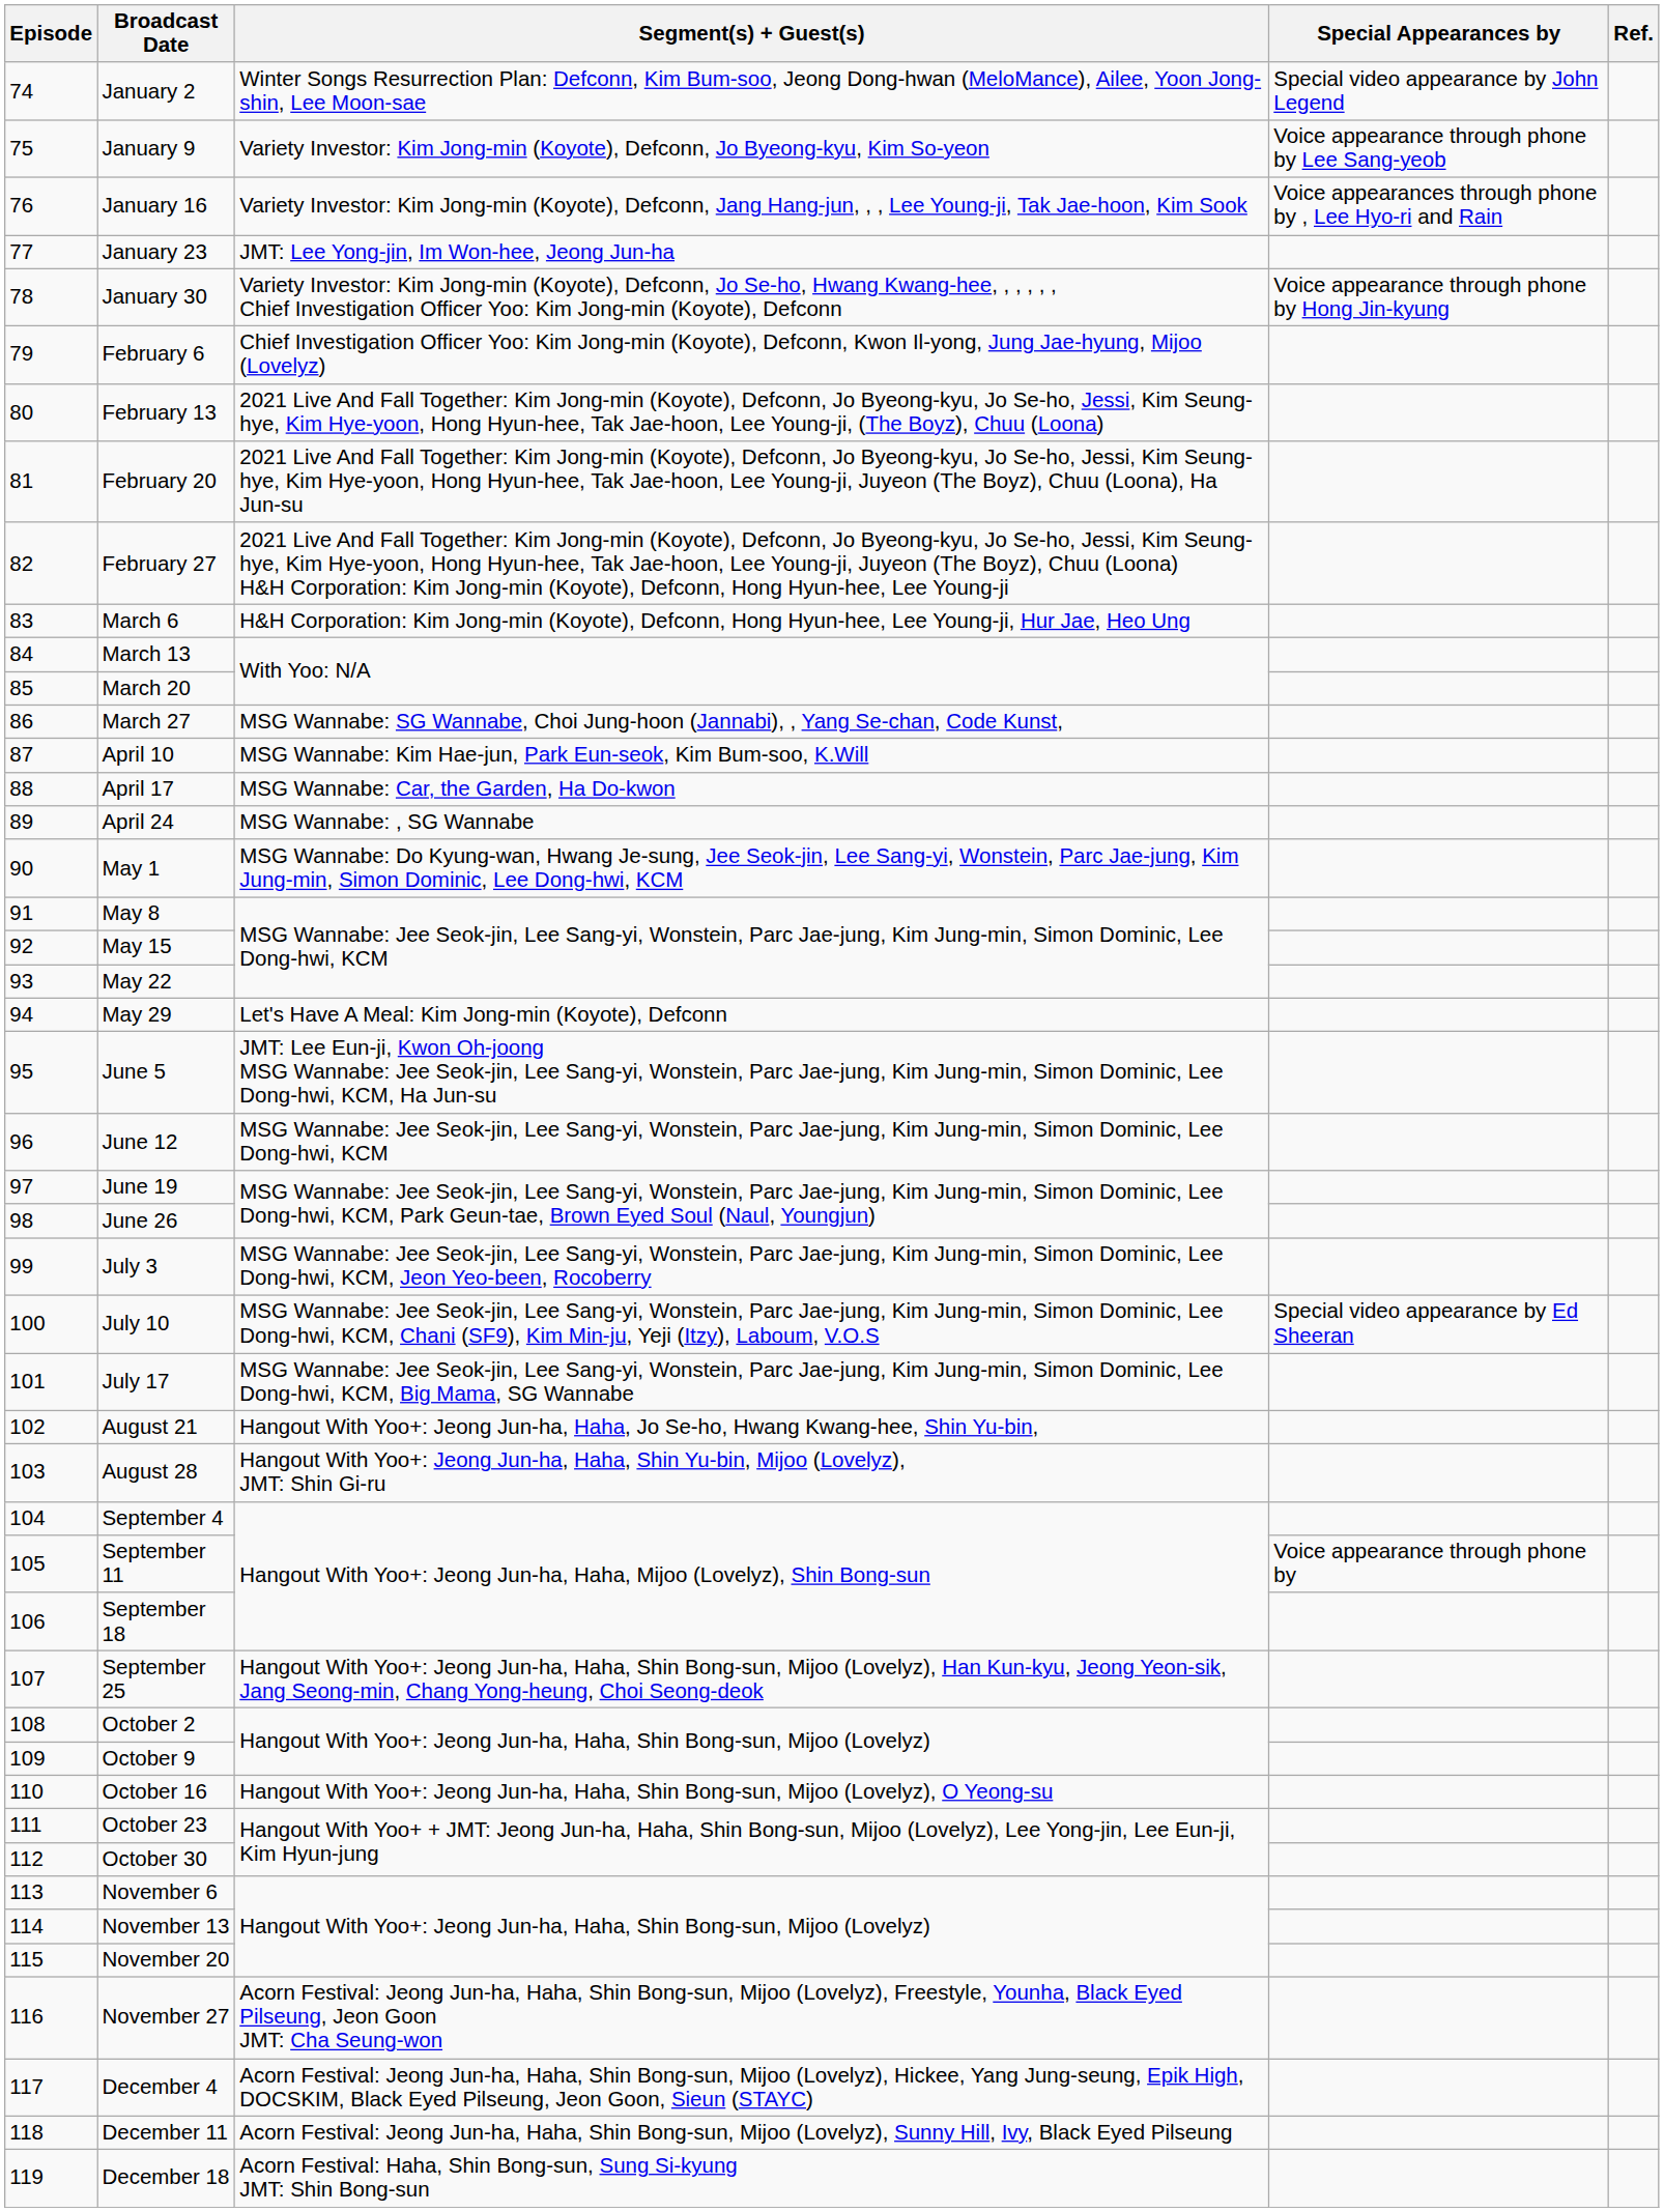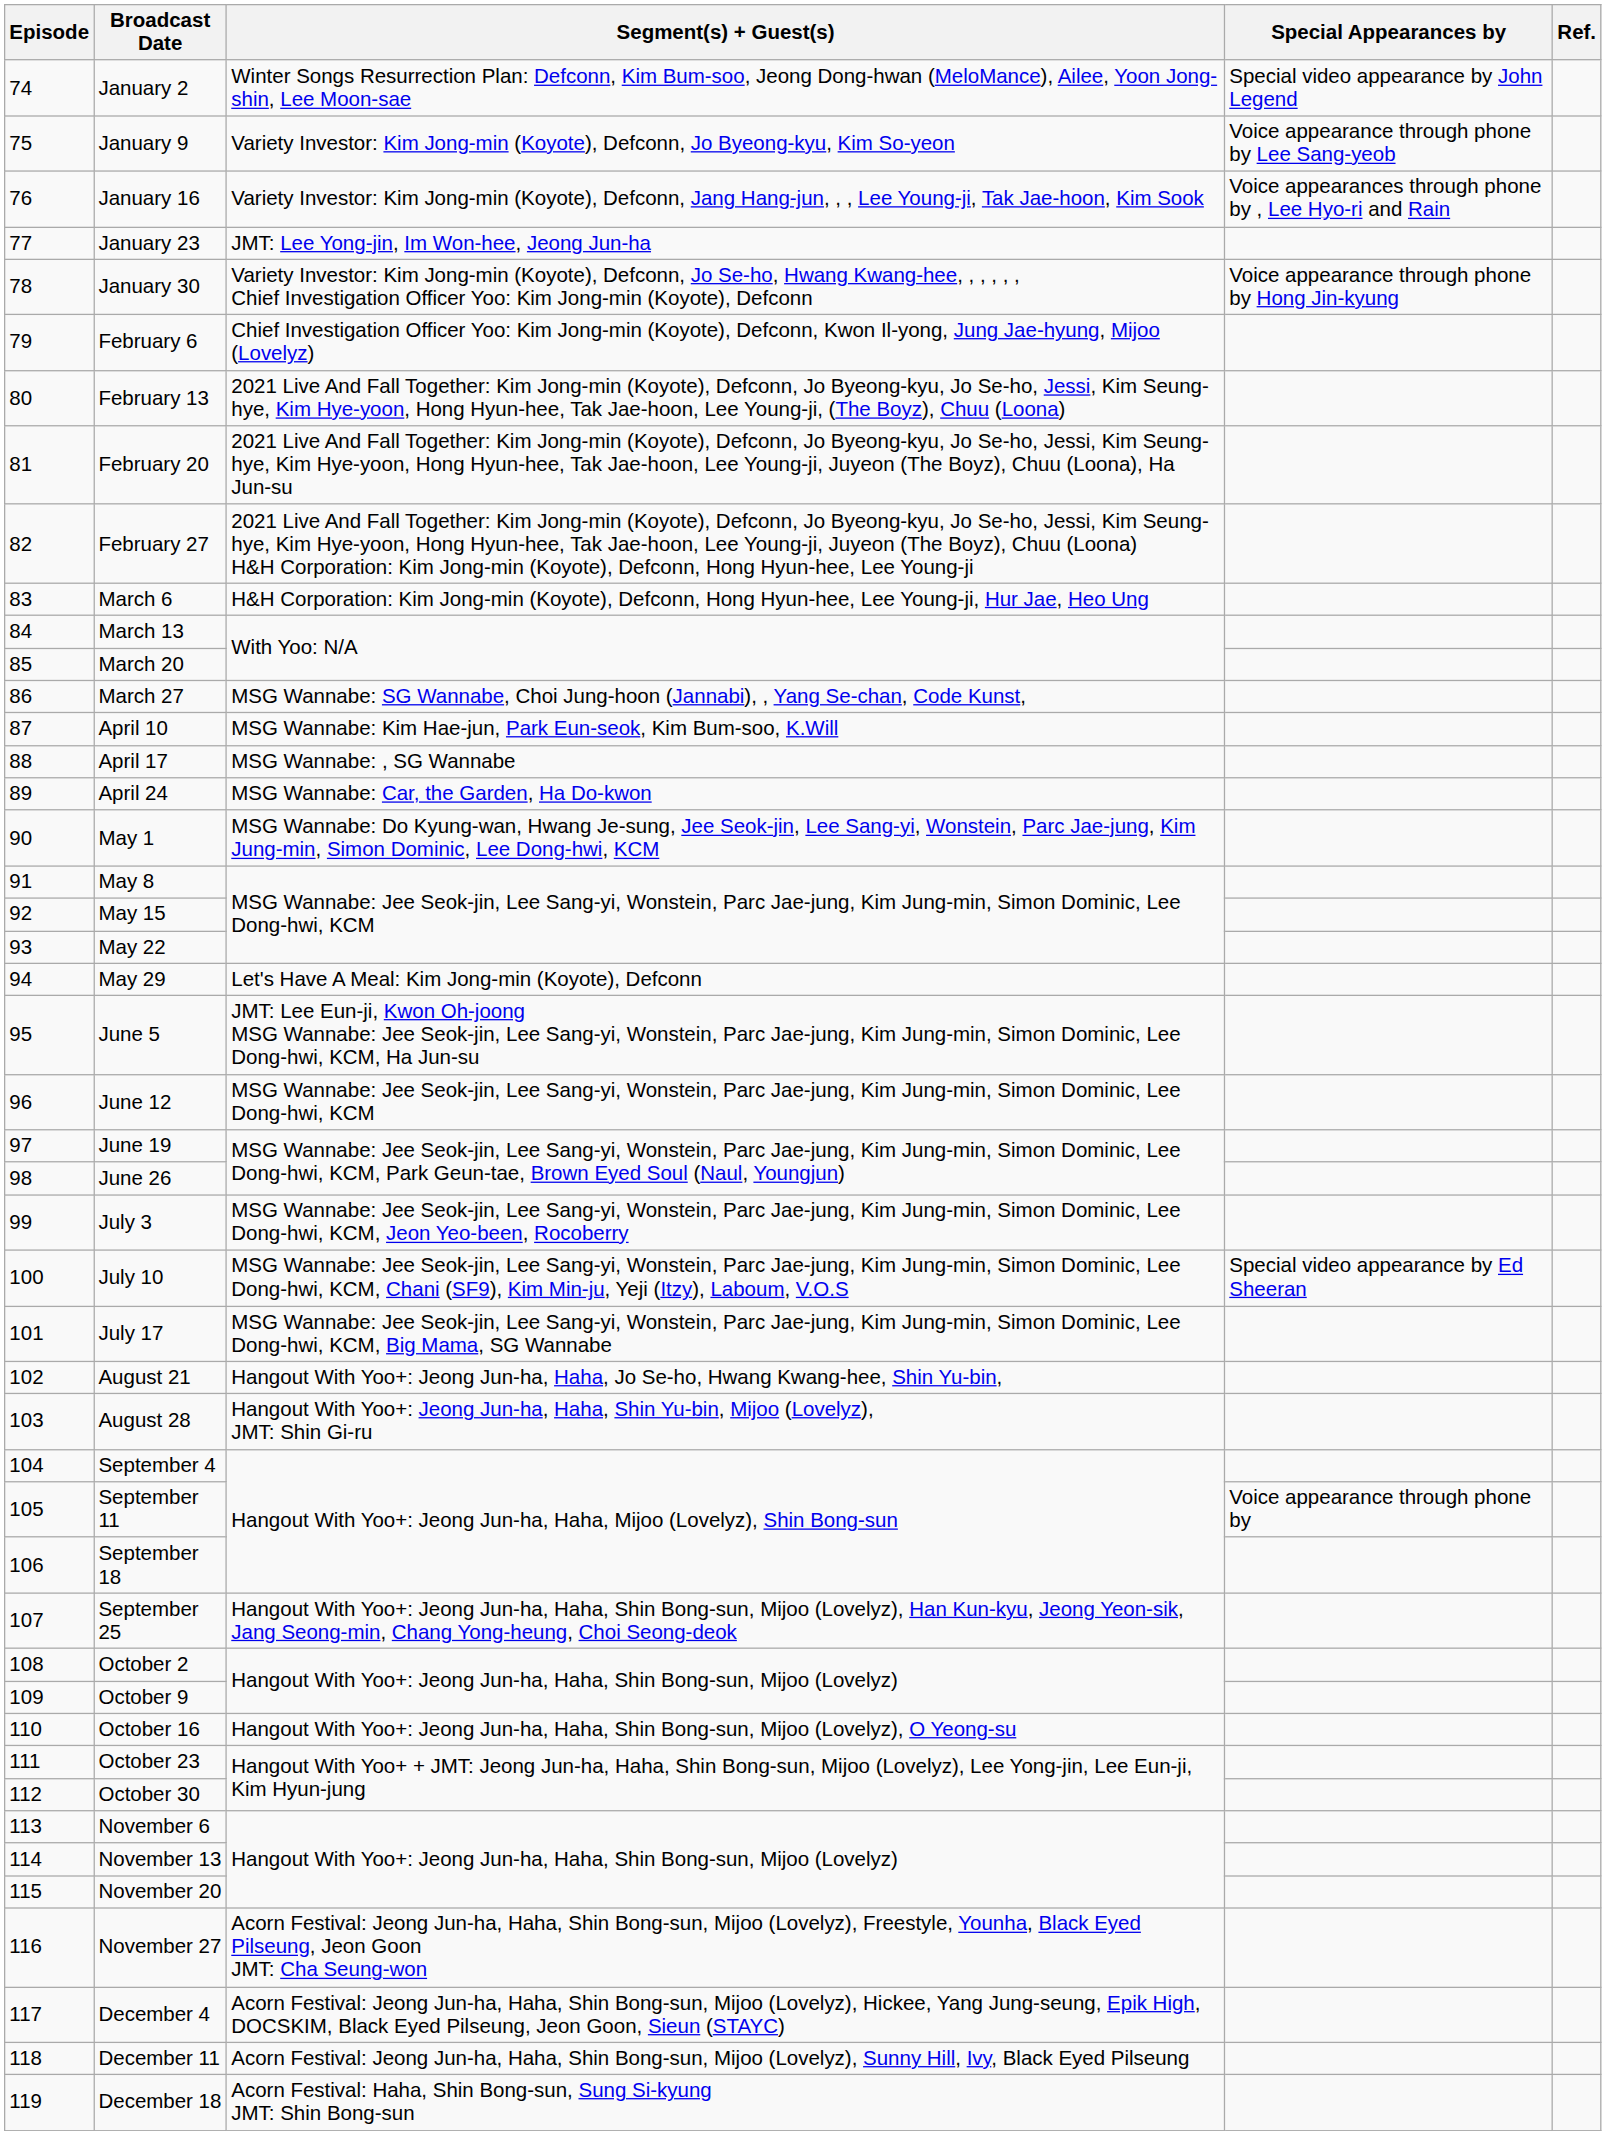April 17 | Segment(s) + Guest(s): MSG Wannabe: Car, the Garden, Ha Do-kwon -> MSG Wannabe: , SG Wannabe
April 24 | Segment(s) + Guest(s): MSG Wannabe: , SG Wannabe -> MSG Wannabe: Car, the Garden, Ha Do-kwon
